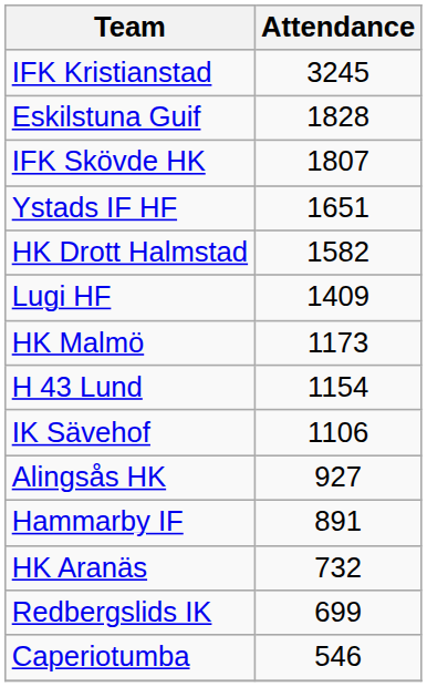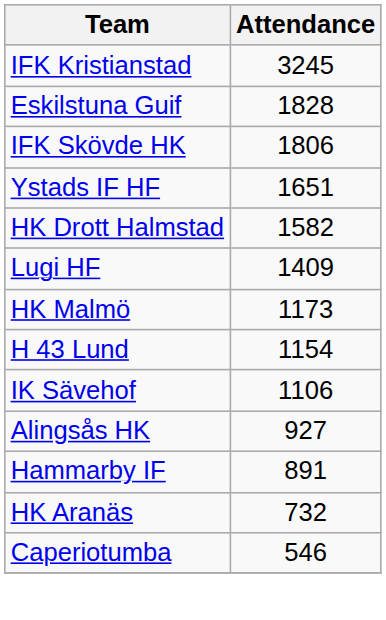IFK Skövde HK | Attendance: 1807 -> 1806
- row: Redbergslids IK | 699
